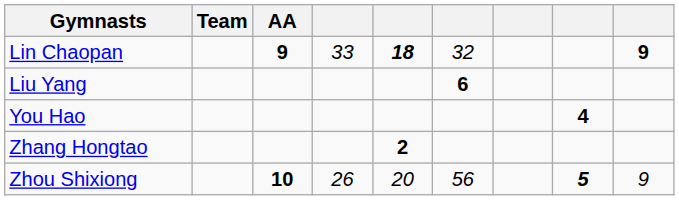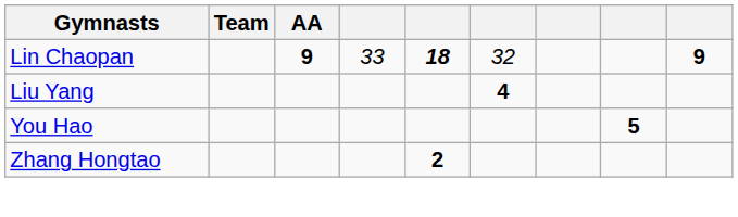Liu Yang | column 6: 6 -> 4
You Hao | column 8: 4 -> 5
- row: Zhou Shixiong | 10 | 26 | 20 | 56 | 5 | 9
